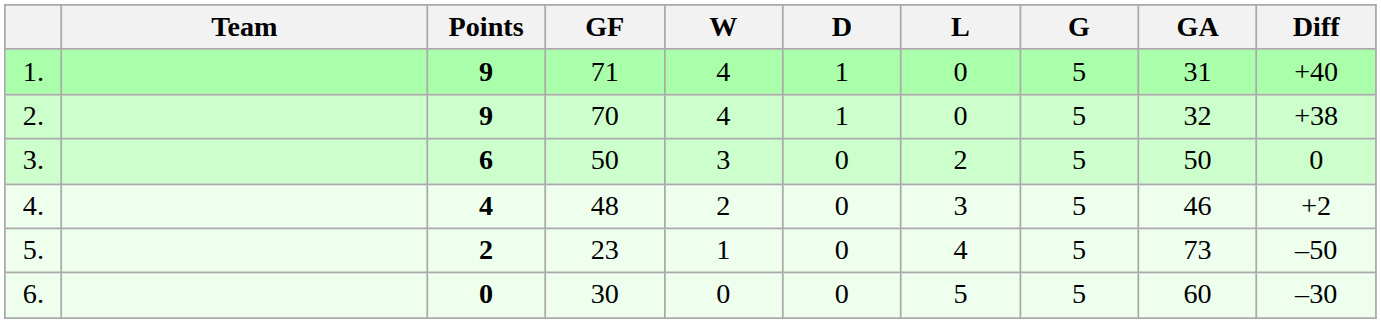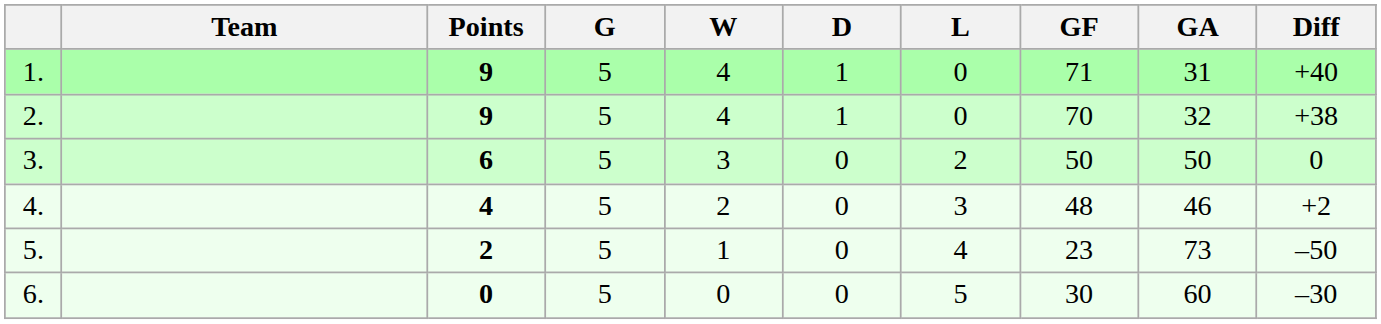columns swapped: G <-> GF
